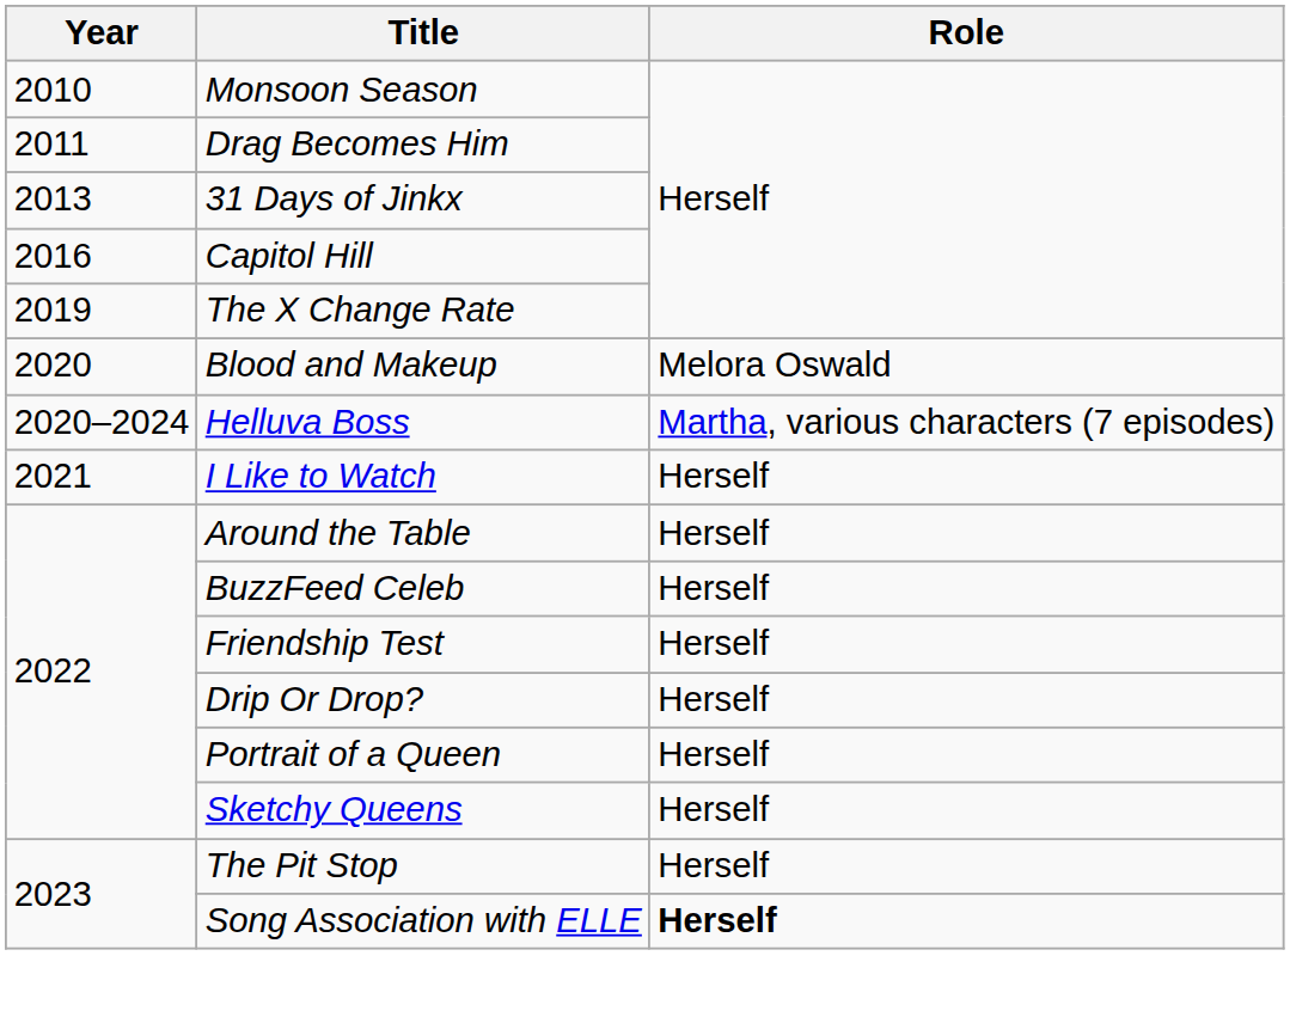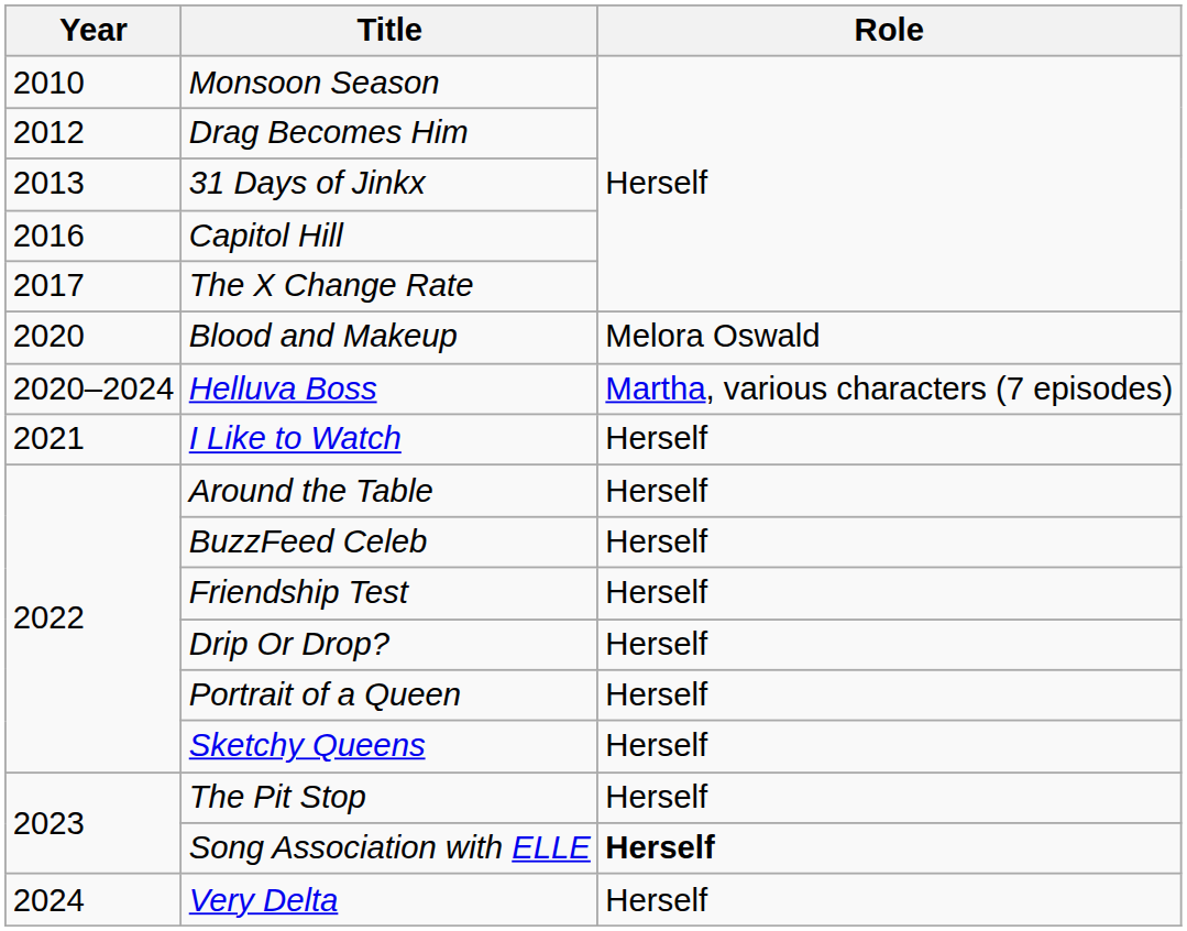Drag Becomes Him | Year: 2011 -> 2012
The X Change Rate | Year: 2019 -> 2017
+ row: 2024 | Very Delta | Herself
